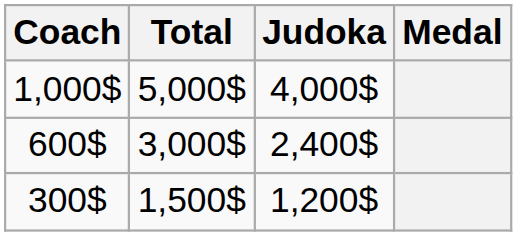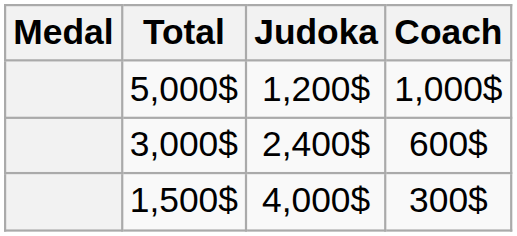columns swapped: Medal <-> Coach
5,000$ | Judoka: 4,000$ -> 1,200$
1,500$ | Judoka: 1,200$ -> 4,000$
